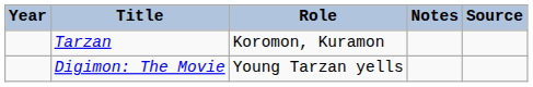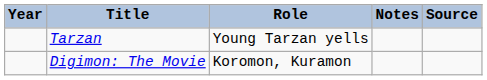Tarzan | Role: Koromon, Kuramon -> Young Tarzan yells
Digimon: The Movie | Role: Young Tarzan yells -> Koromon, Kuramon
